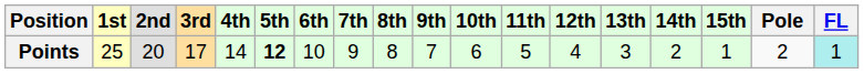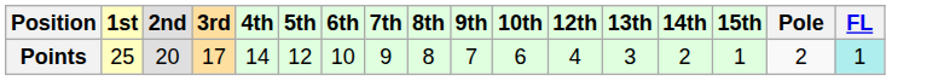- column: 11th | 5
Points | 5th: bold -> normal
